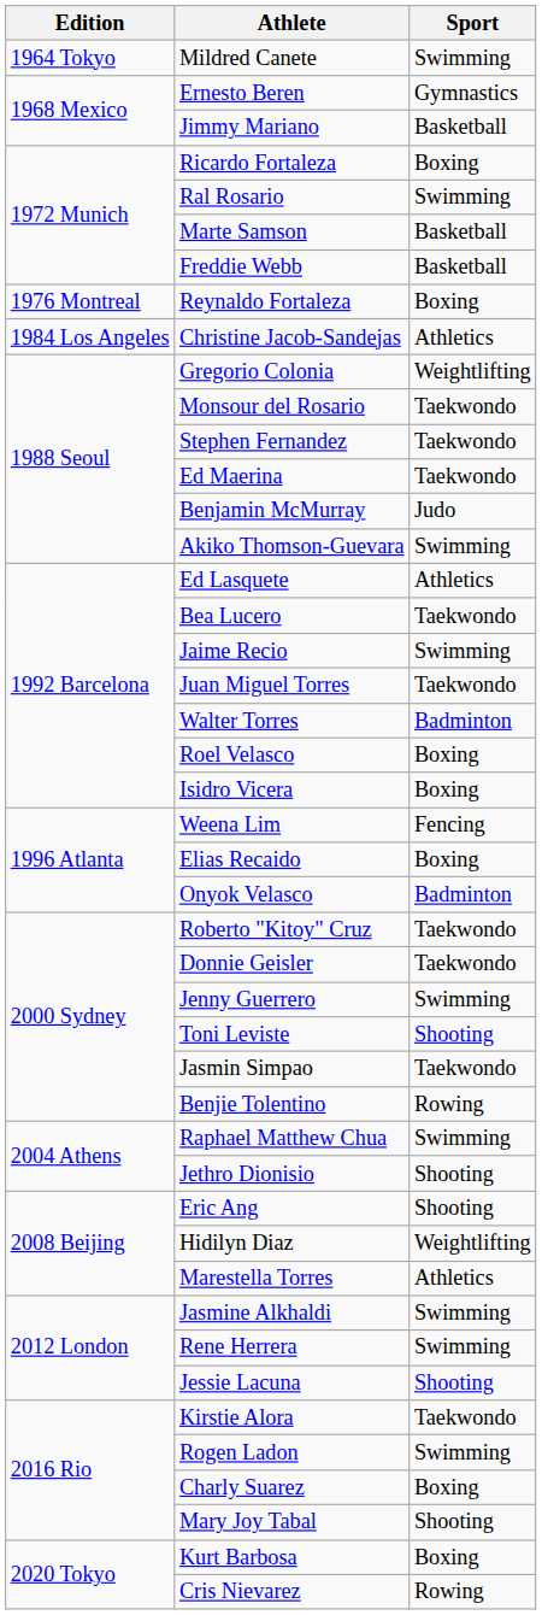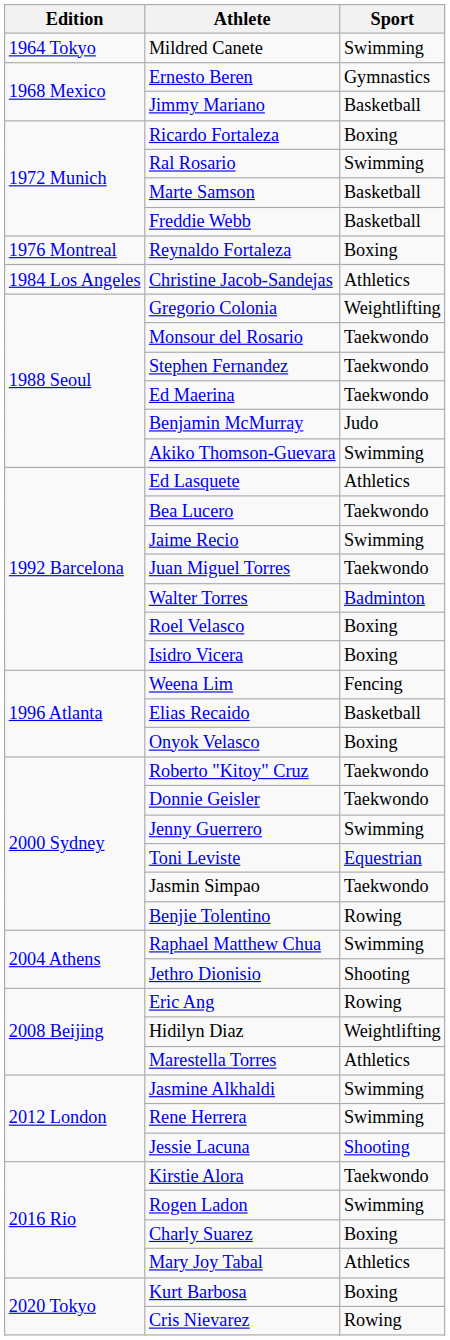Elias Recaido | Sport: Boxing -> Basketball
Onyok Velasco | Sport: Badminton -> Boxing
Toni Leviste | Sport: Shooting -> Equestrian
Eric Ang | Sport: Shooting -> Rowing
Mary Joy Tabal | Sport: Shooting -> Athletics
